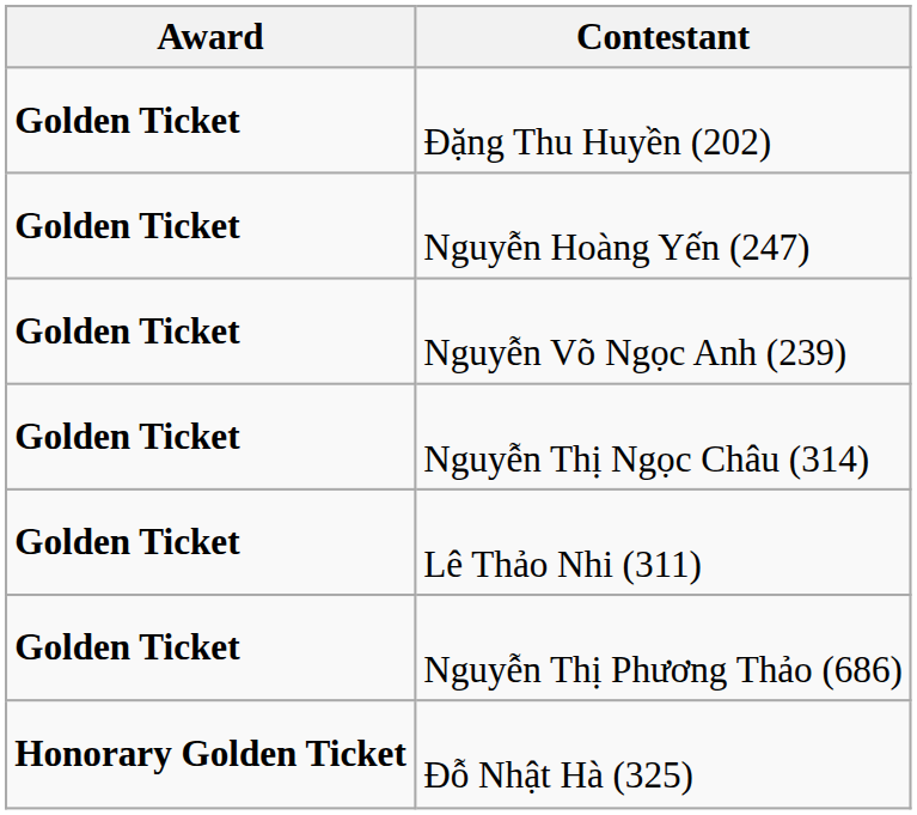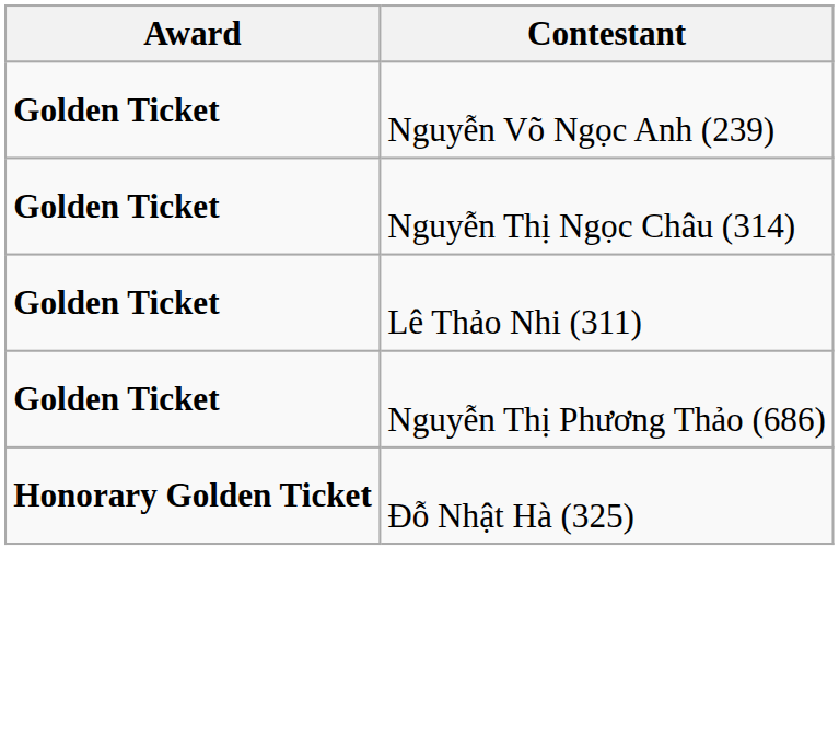- row: Golden Ticket | Đặng Thu Huyền (202)
- row: Golden Ticket | Nguyễn Hoàng Yến (247)
